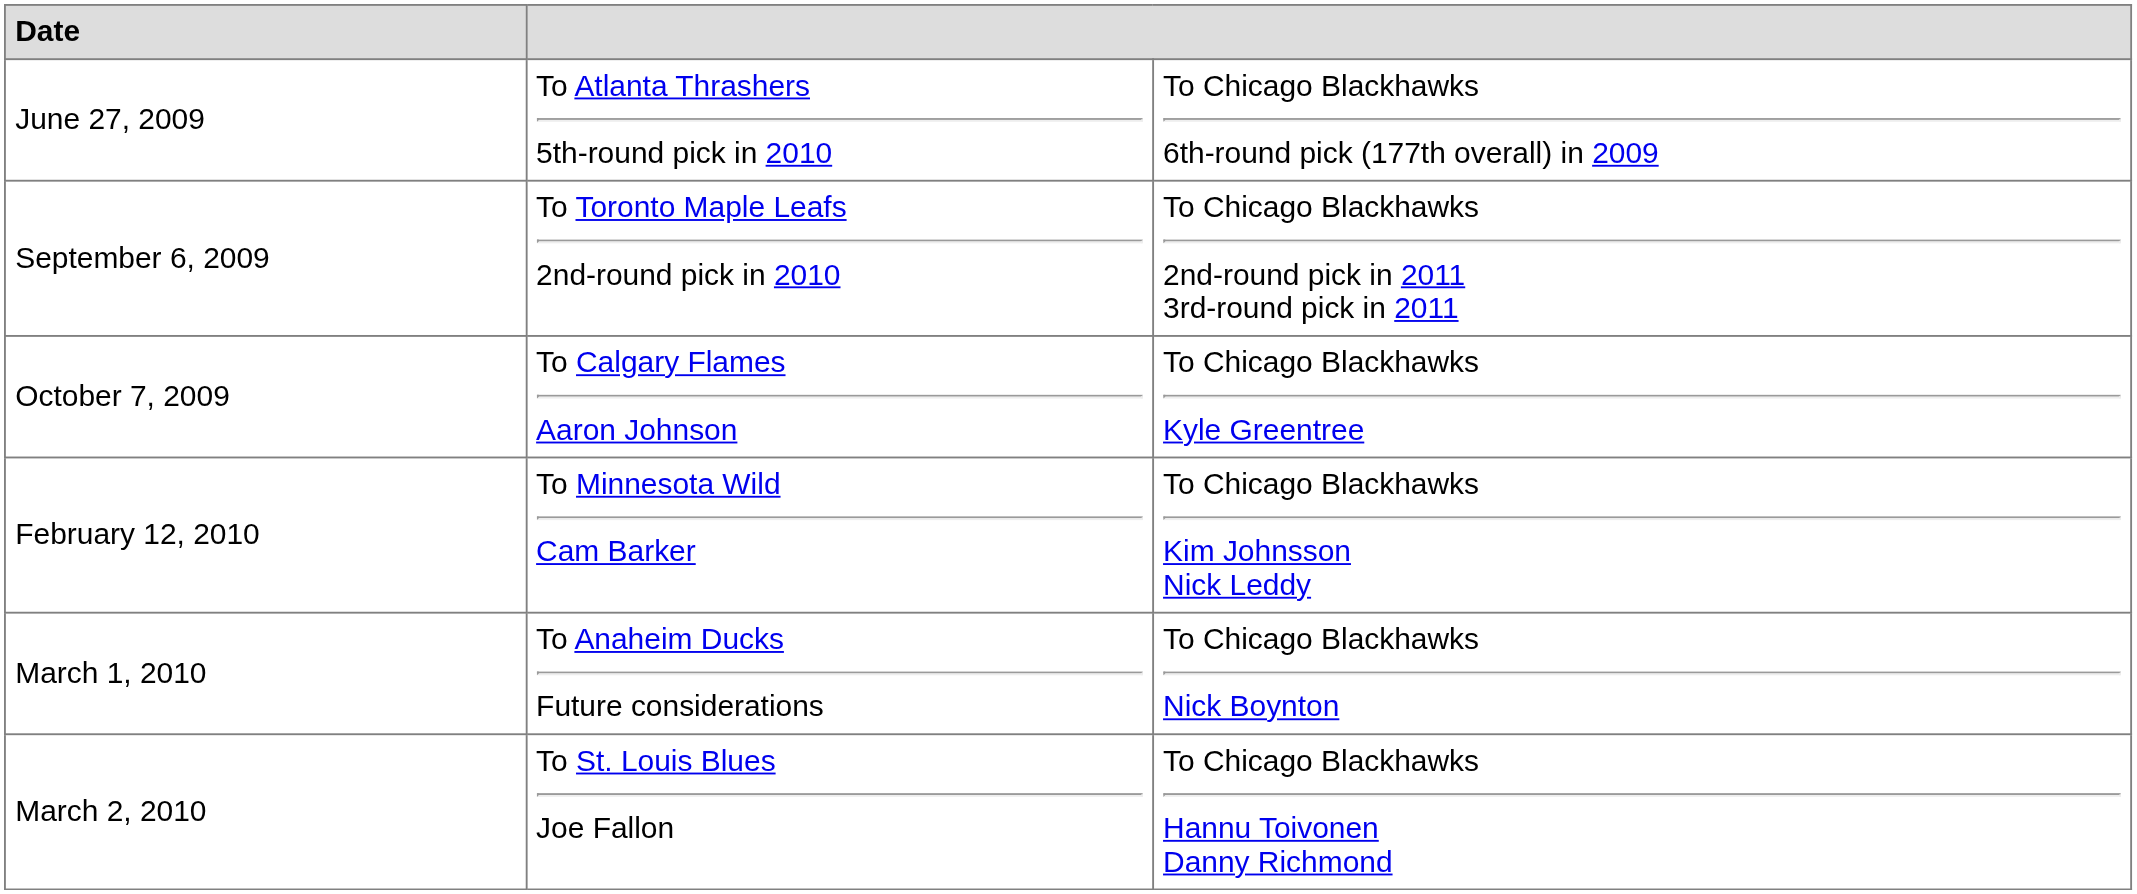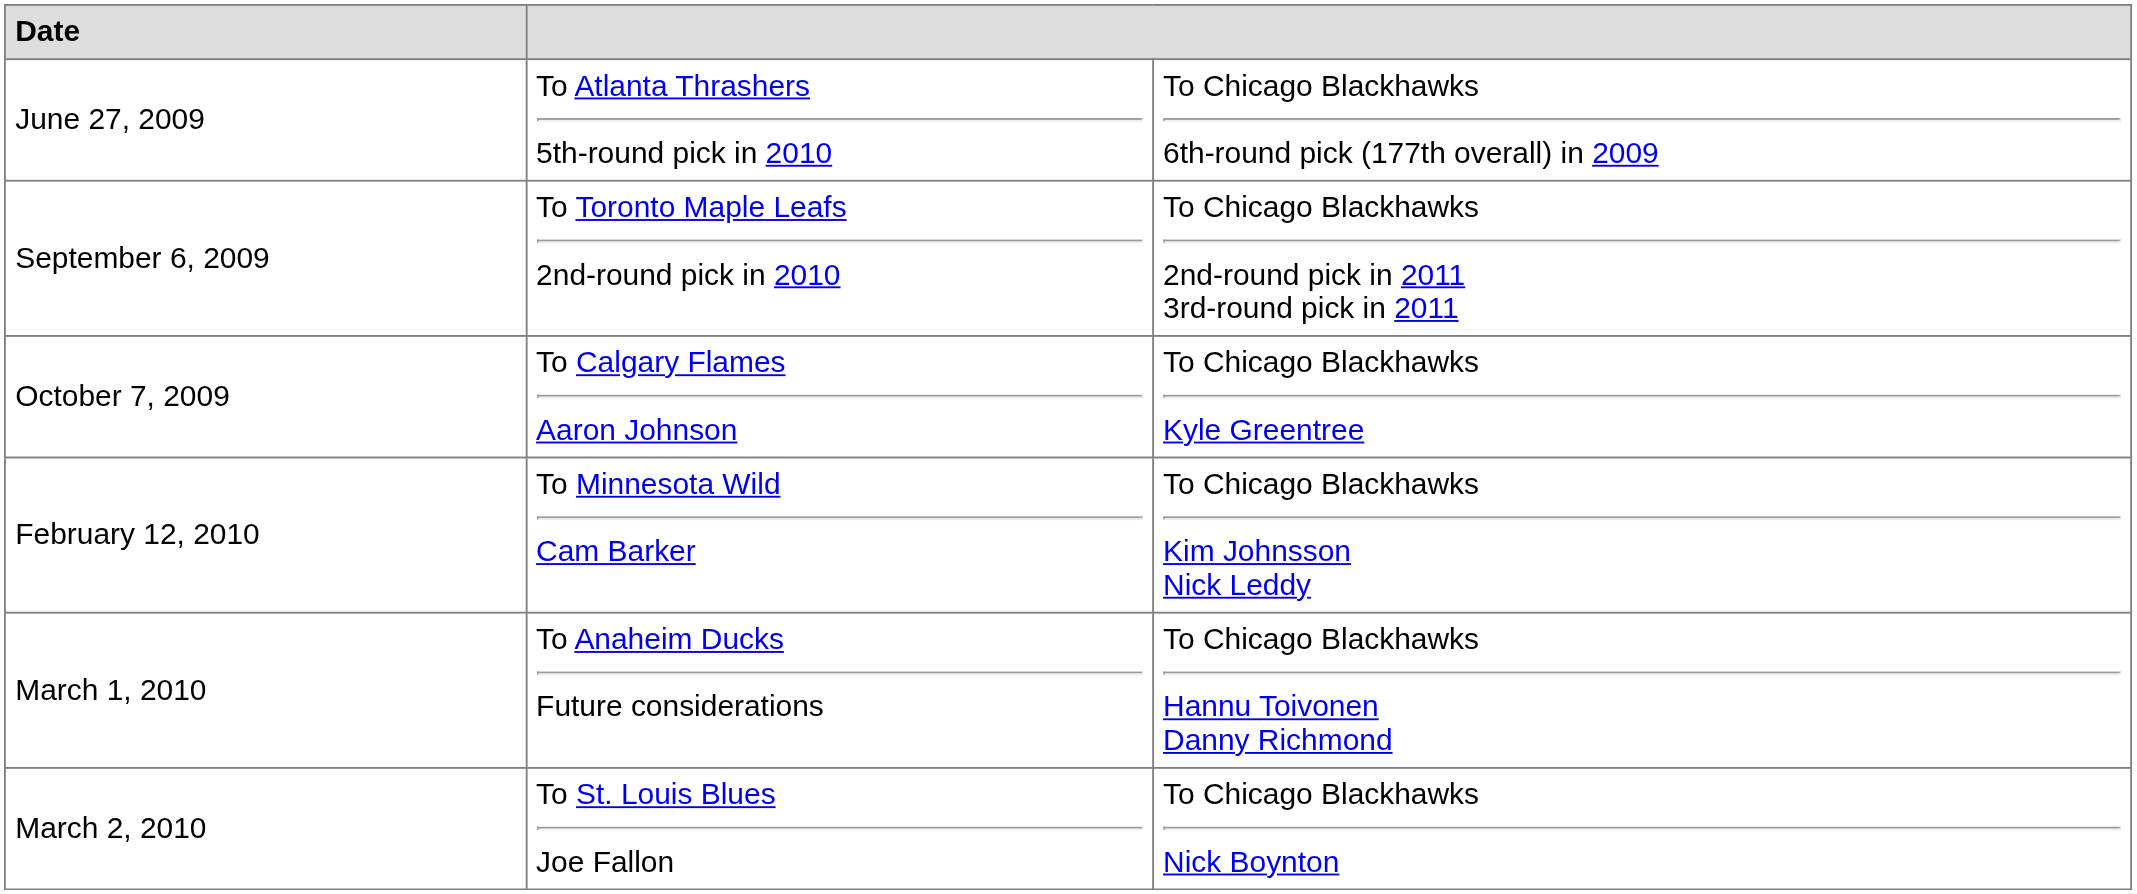March 1, 2010 | column 3: To Chicago Blackhawks Nick Boynton -> To Chicago Blackhawks Hannu Toivonen Danny Richmond
March 2, 2010 | column 3: To Chicago Blackhawks Hannu Toivonen Danny Richmond -> To Chicago Blackhawks Nick Boynton
